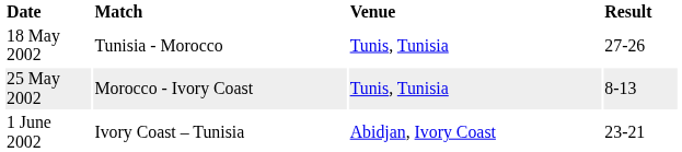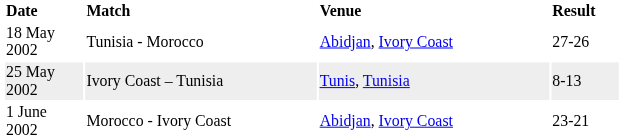18 May 2002 | Venue: Tunis, Tunisia -> Abidjan, Ivory Coast
25 May 2002 | Match: Morocco - Ivory Coast -> Ivory Coast – Tunisia
1 June 2002 | Match: Ivory Coast – Tunisia -> Morocco - Ivory Coast
